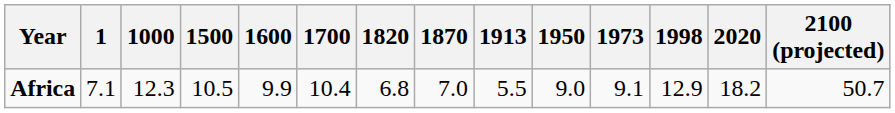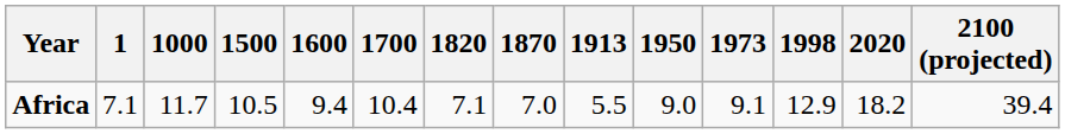Africa | 1000: 12.3 -> 11.7
Africa | 1600: 9.9 -> 9.4
Africa | 1820: 6.8 -> 7.1
Africa | 2100 (projected): 50.7 -> 39.4
